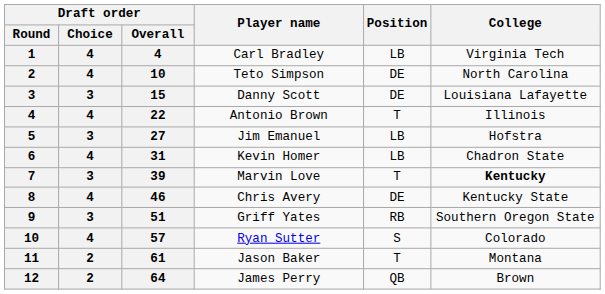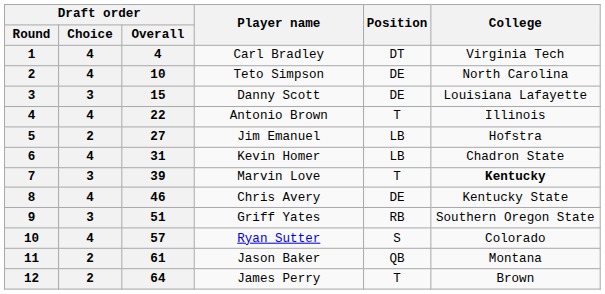Carl Bradley | Position: LB -> DT
Jim Emanuel | Draft order / Choice: 3 -> 2
Jason Baker | Position: T -> QB
James Perry | Position: QB -> T
